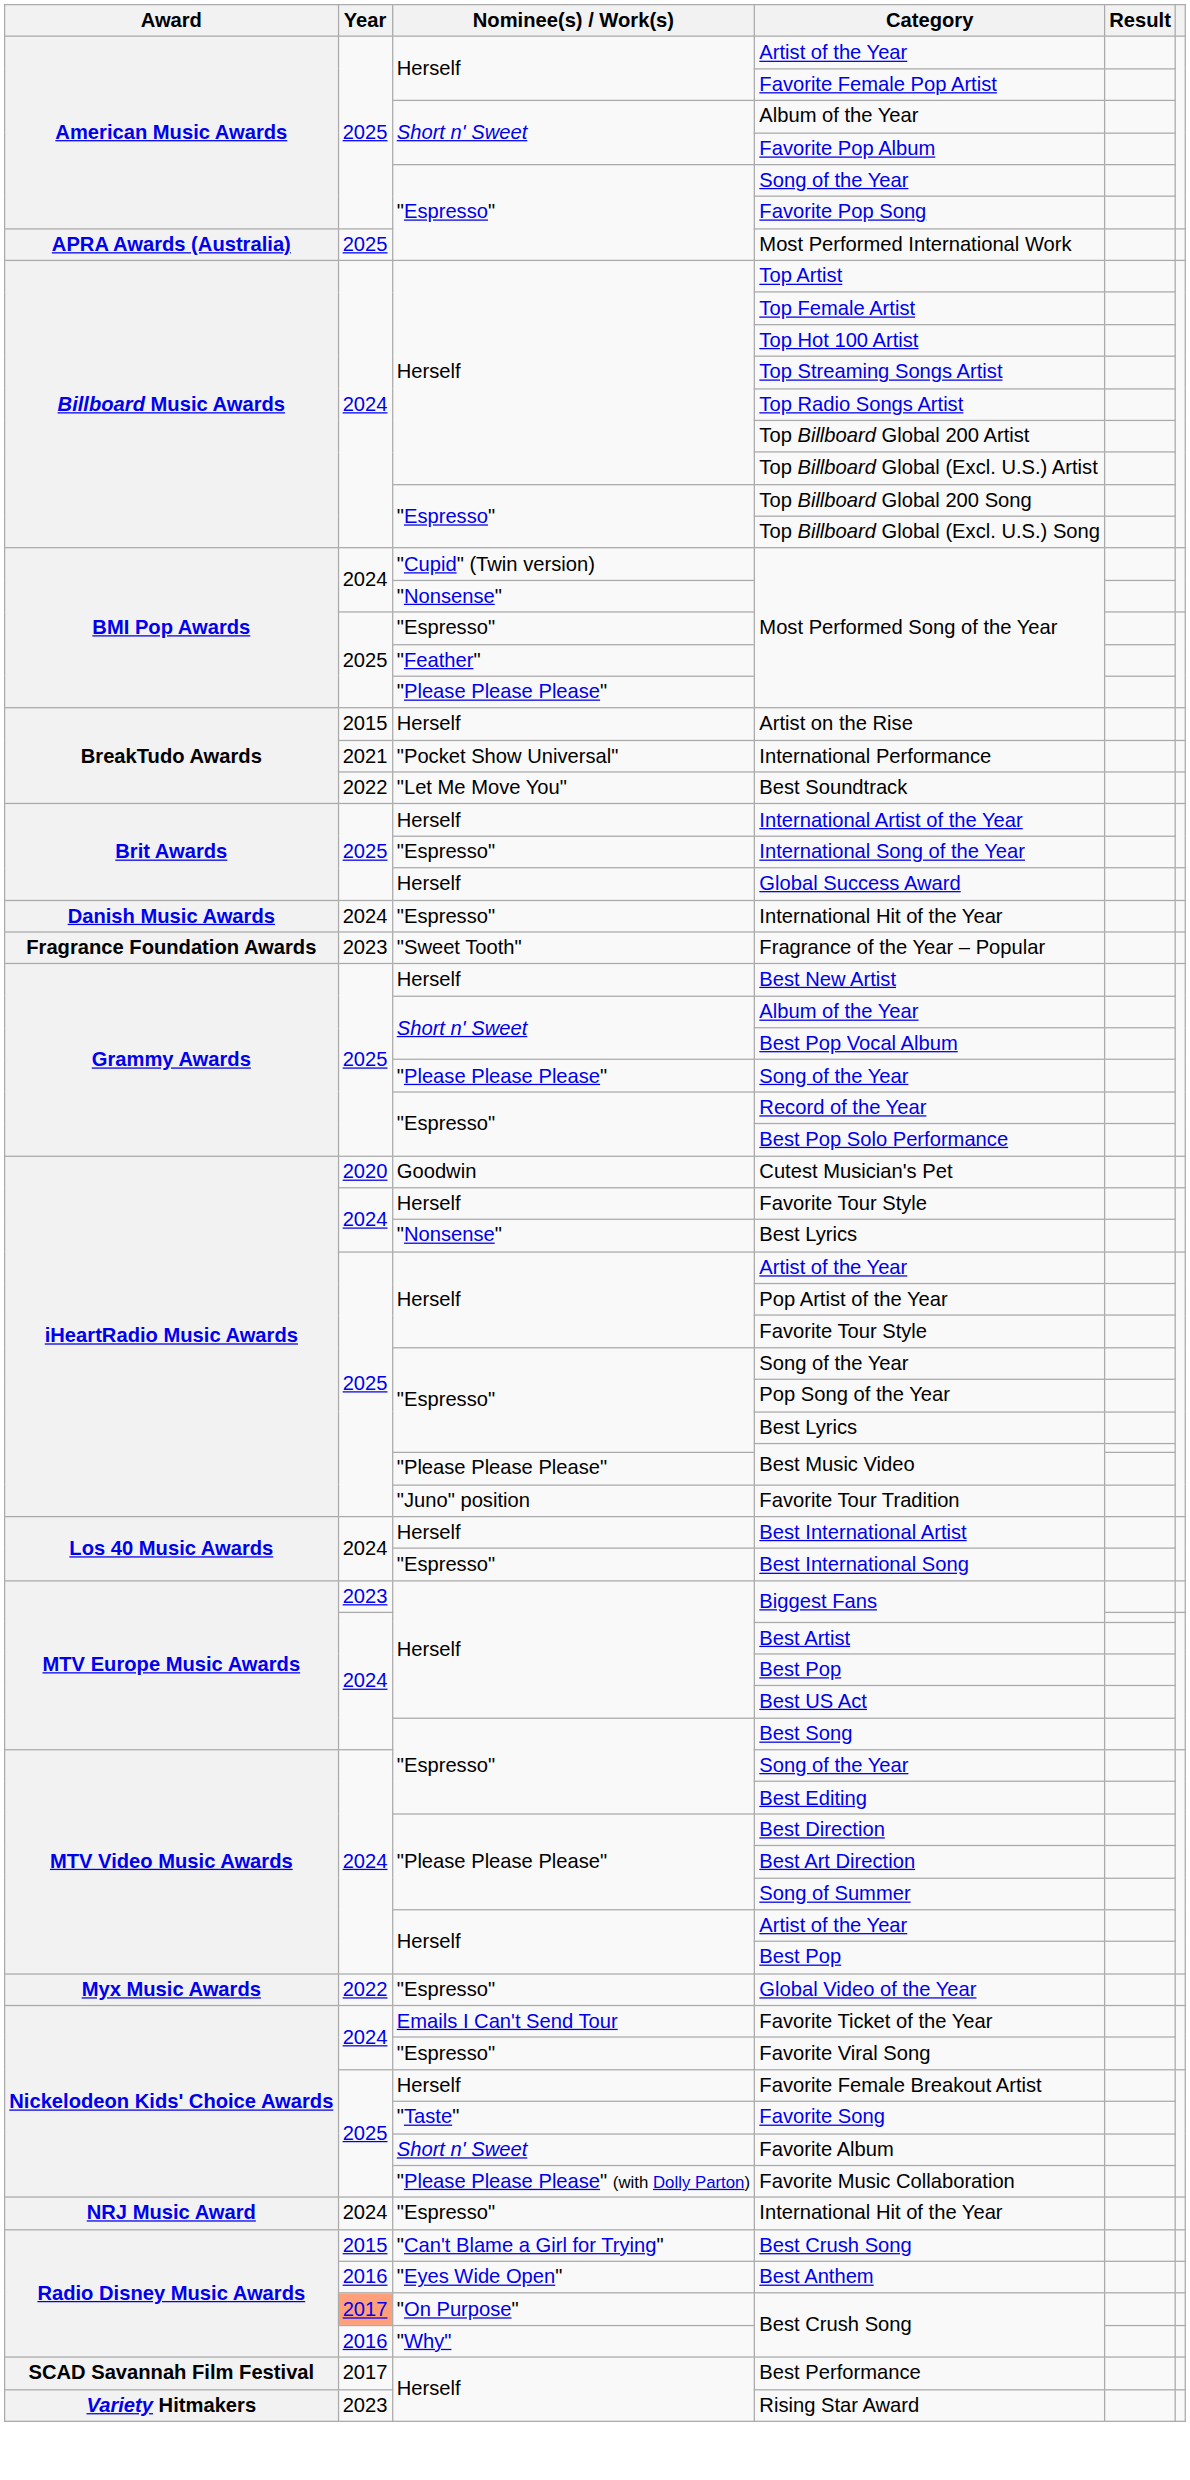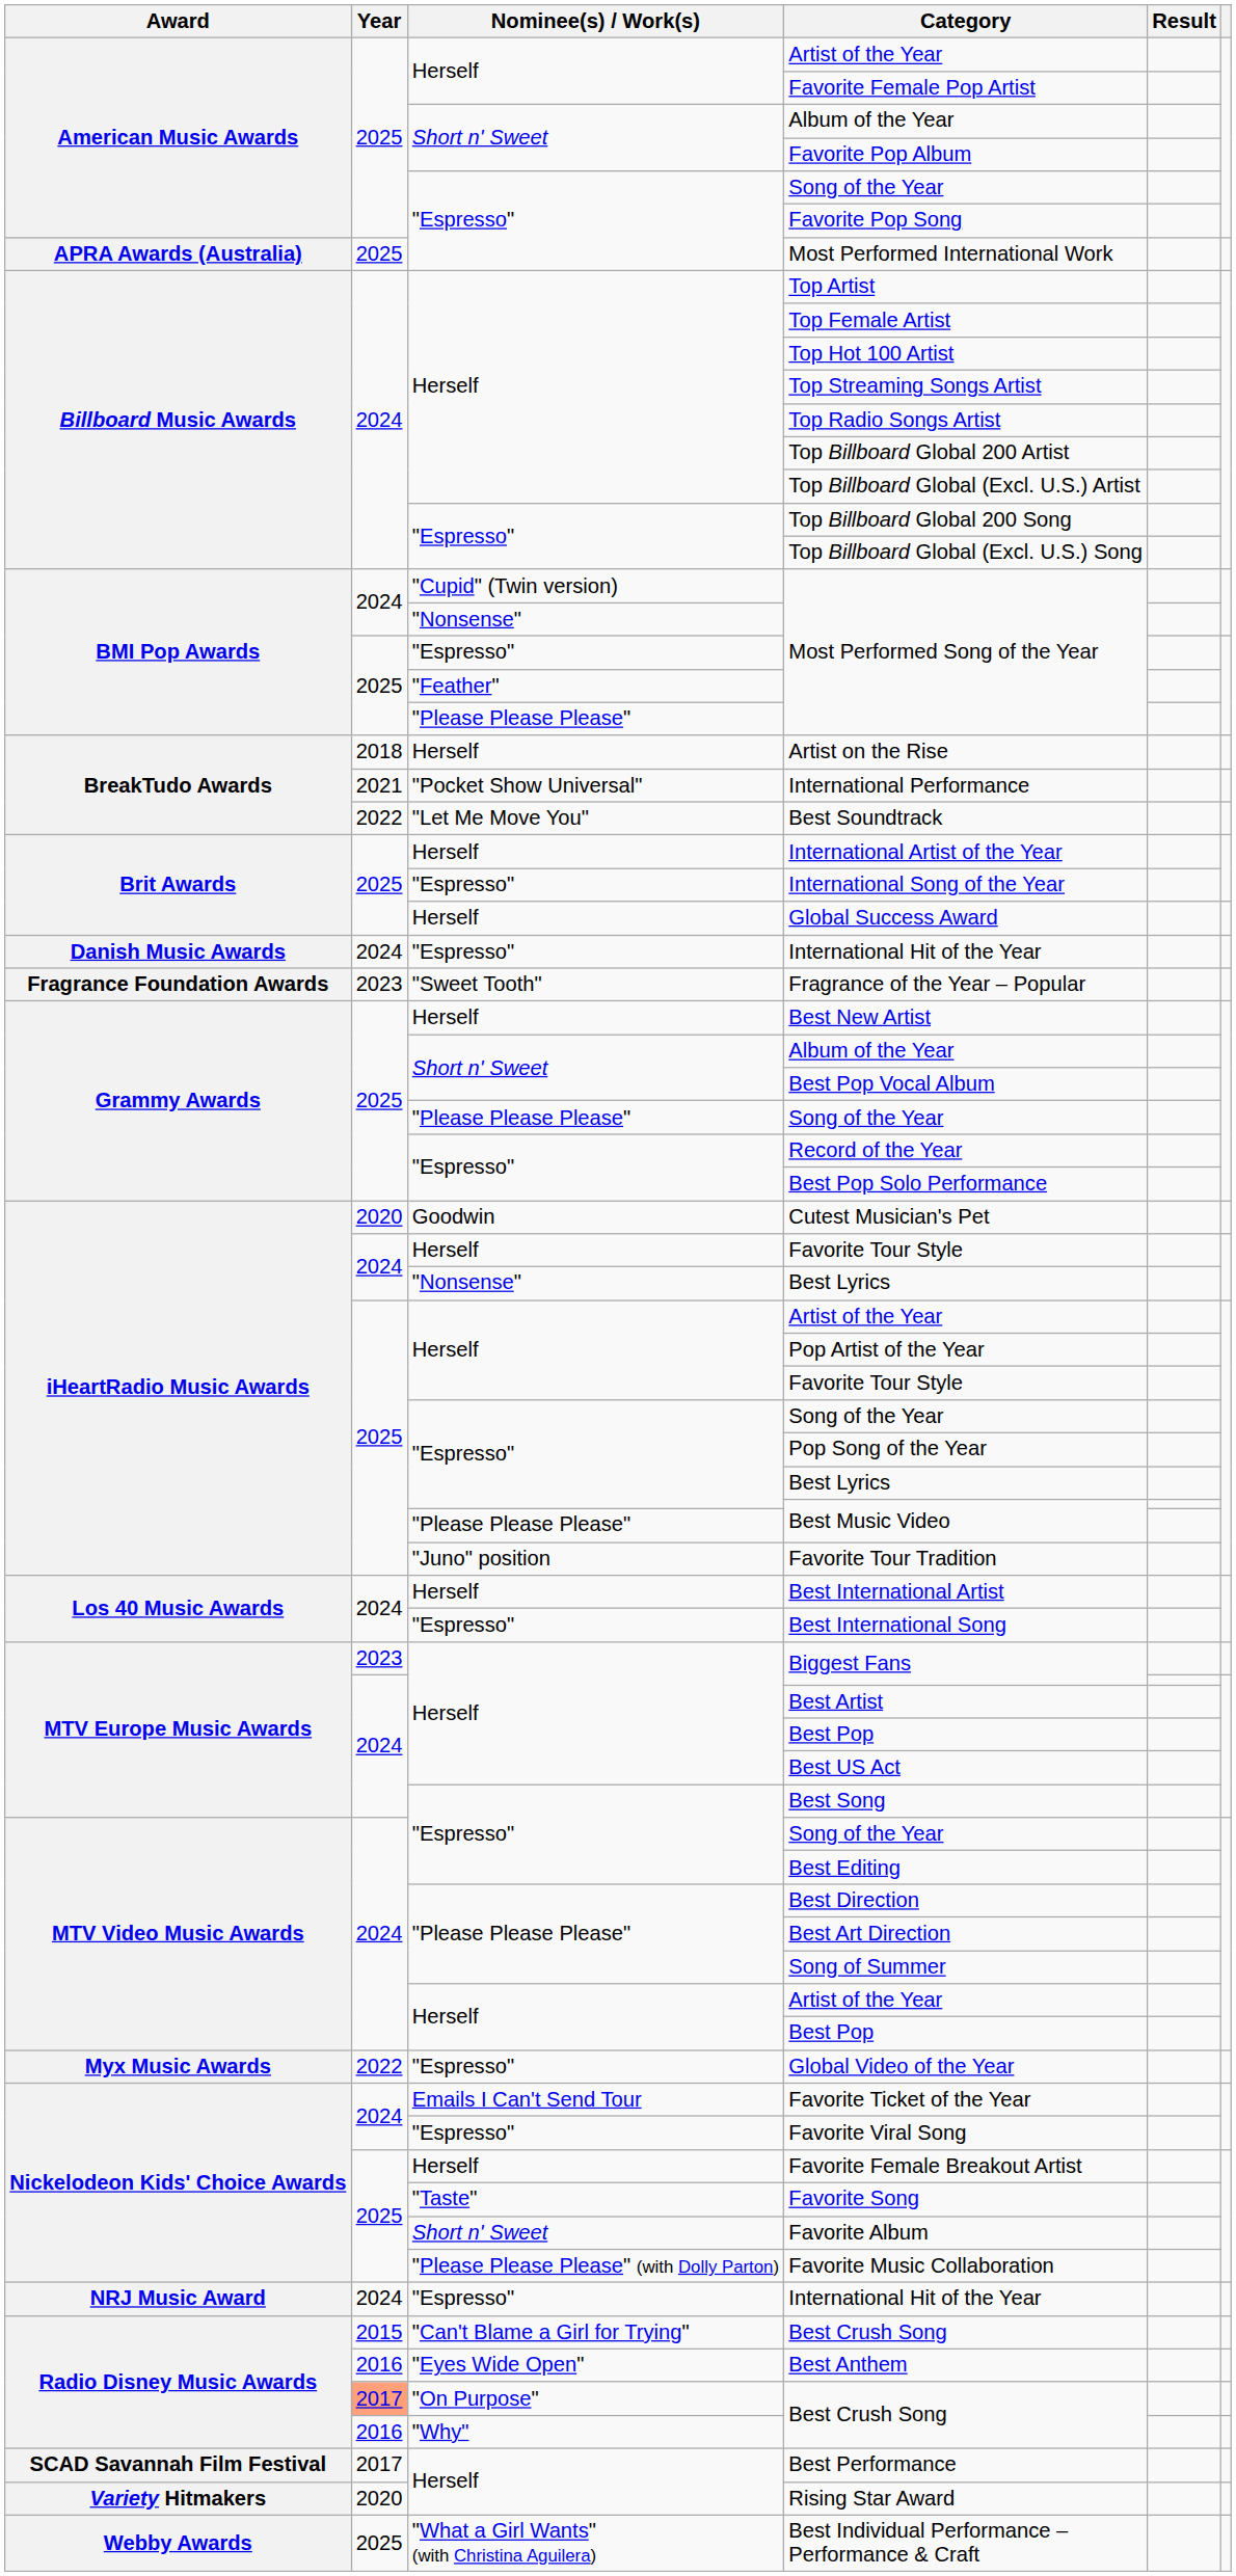Artist on the Rise | Year: 2015 -> 2018
Rising Star Award | Year: 2023 -> 2020
+ row: Webby Awards | 2025 | "What a Girl Wants" (with Christina Aguilera) | Best Individual Performance – Performance & Craft
